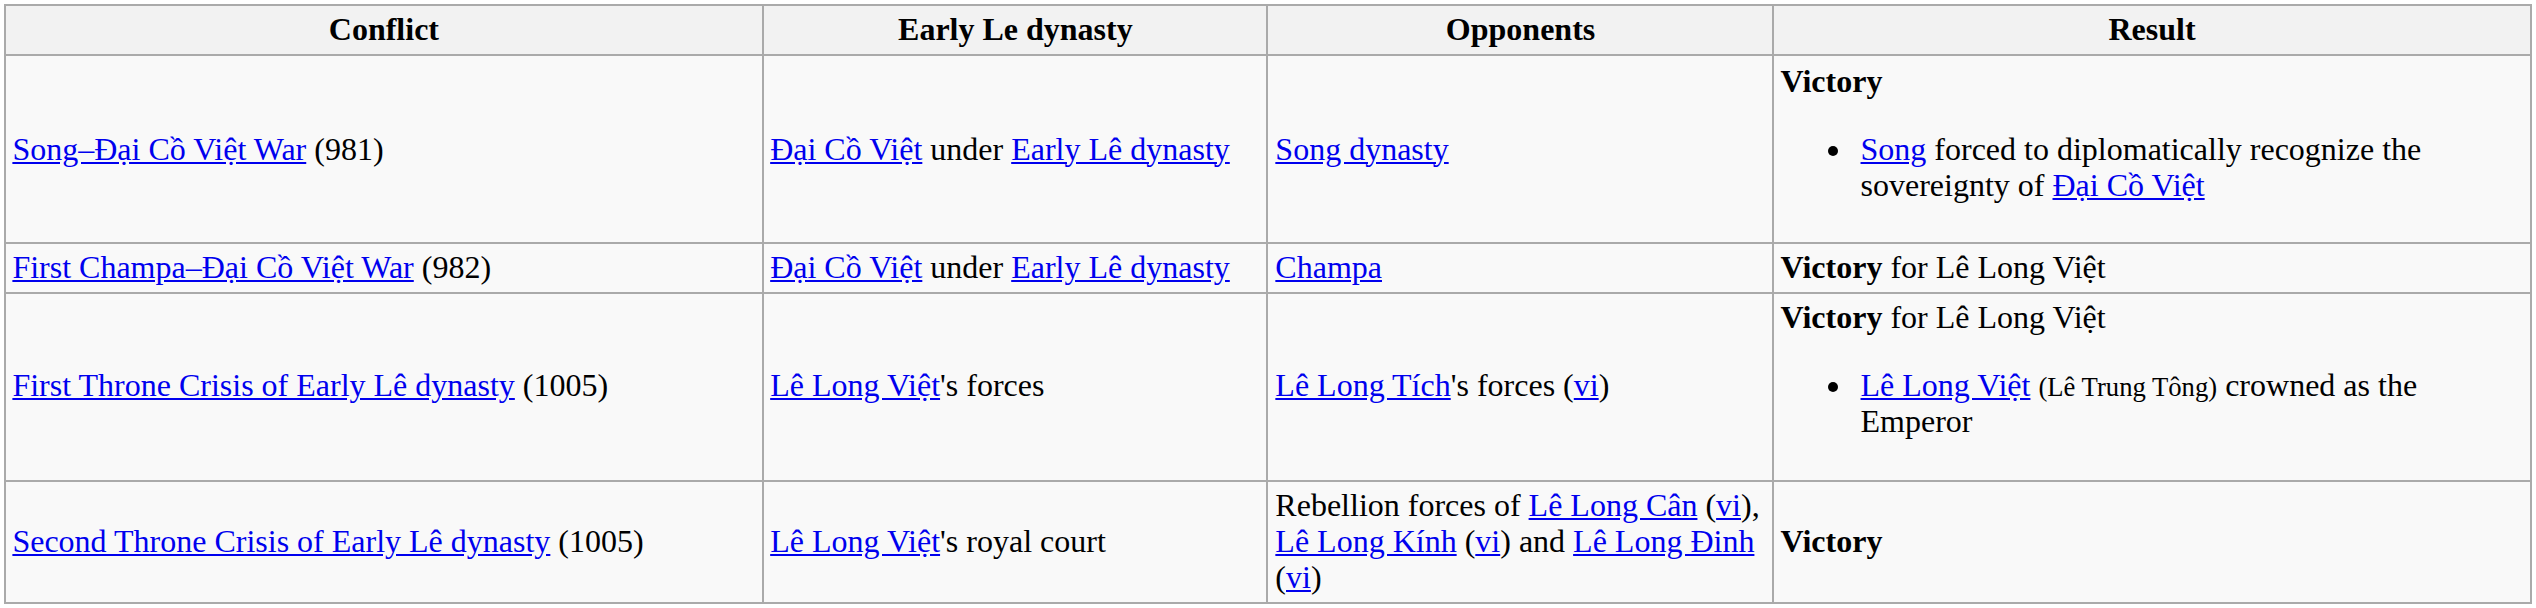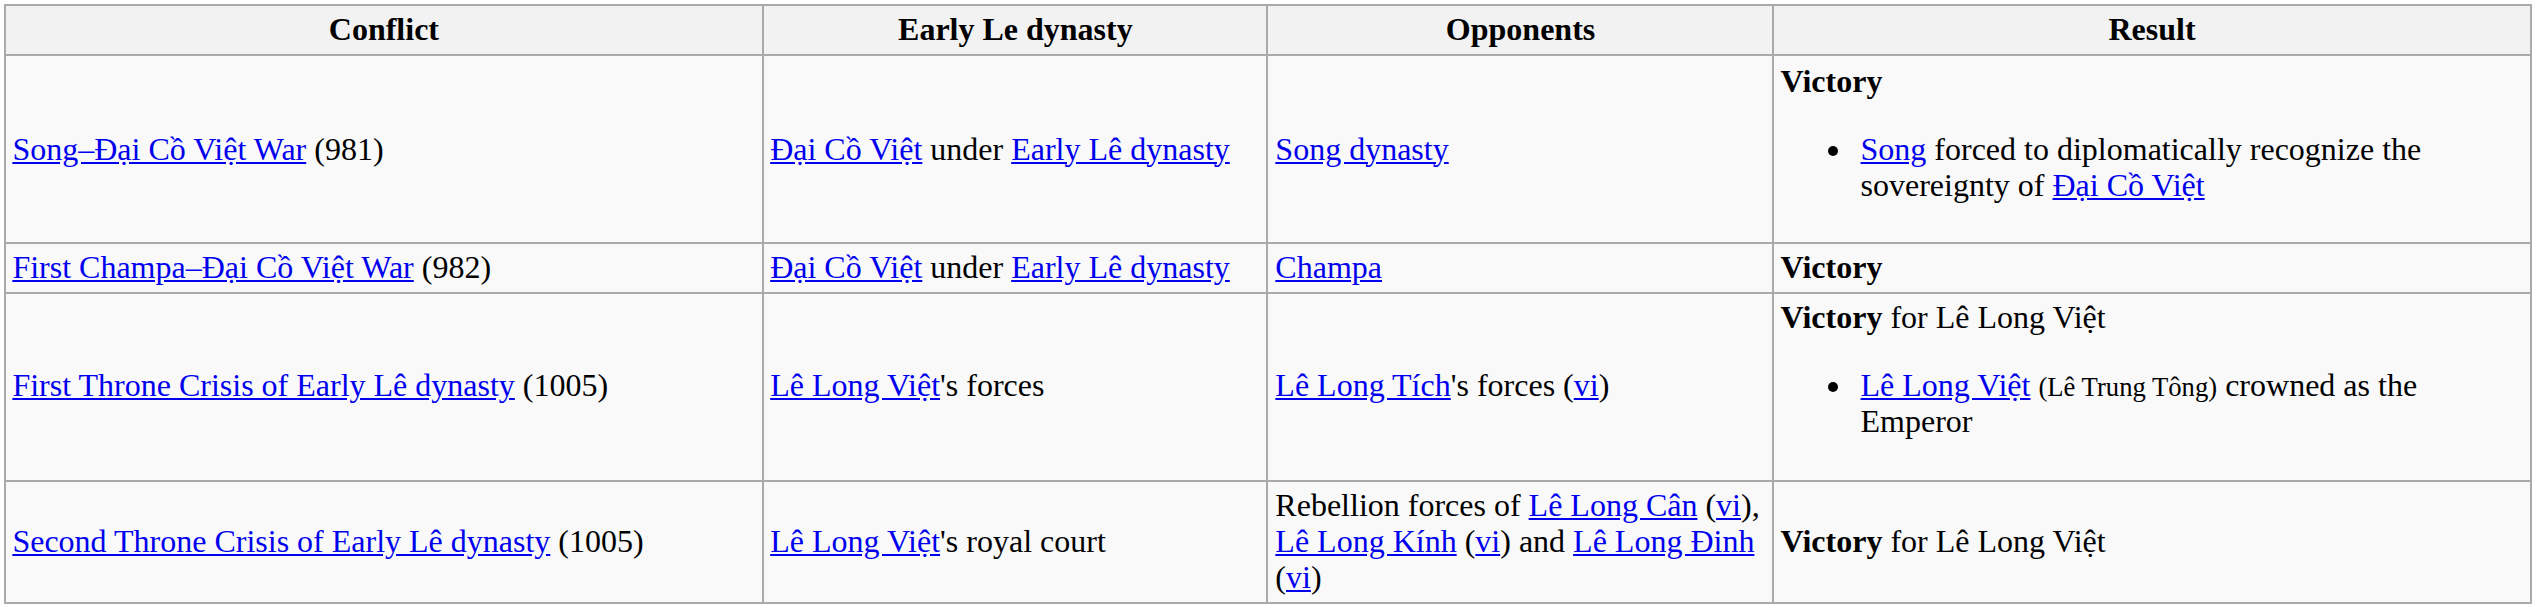First Champa–Đại Cồ Việt War (982) | Result: Victory for Lê Long Việt -> Victory
Second Throne Crisis of Early Lê dynasty (1005) | Result: Victory -> Victory for Lê Long Việt
